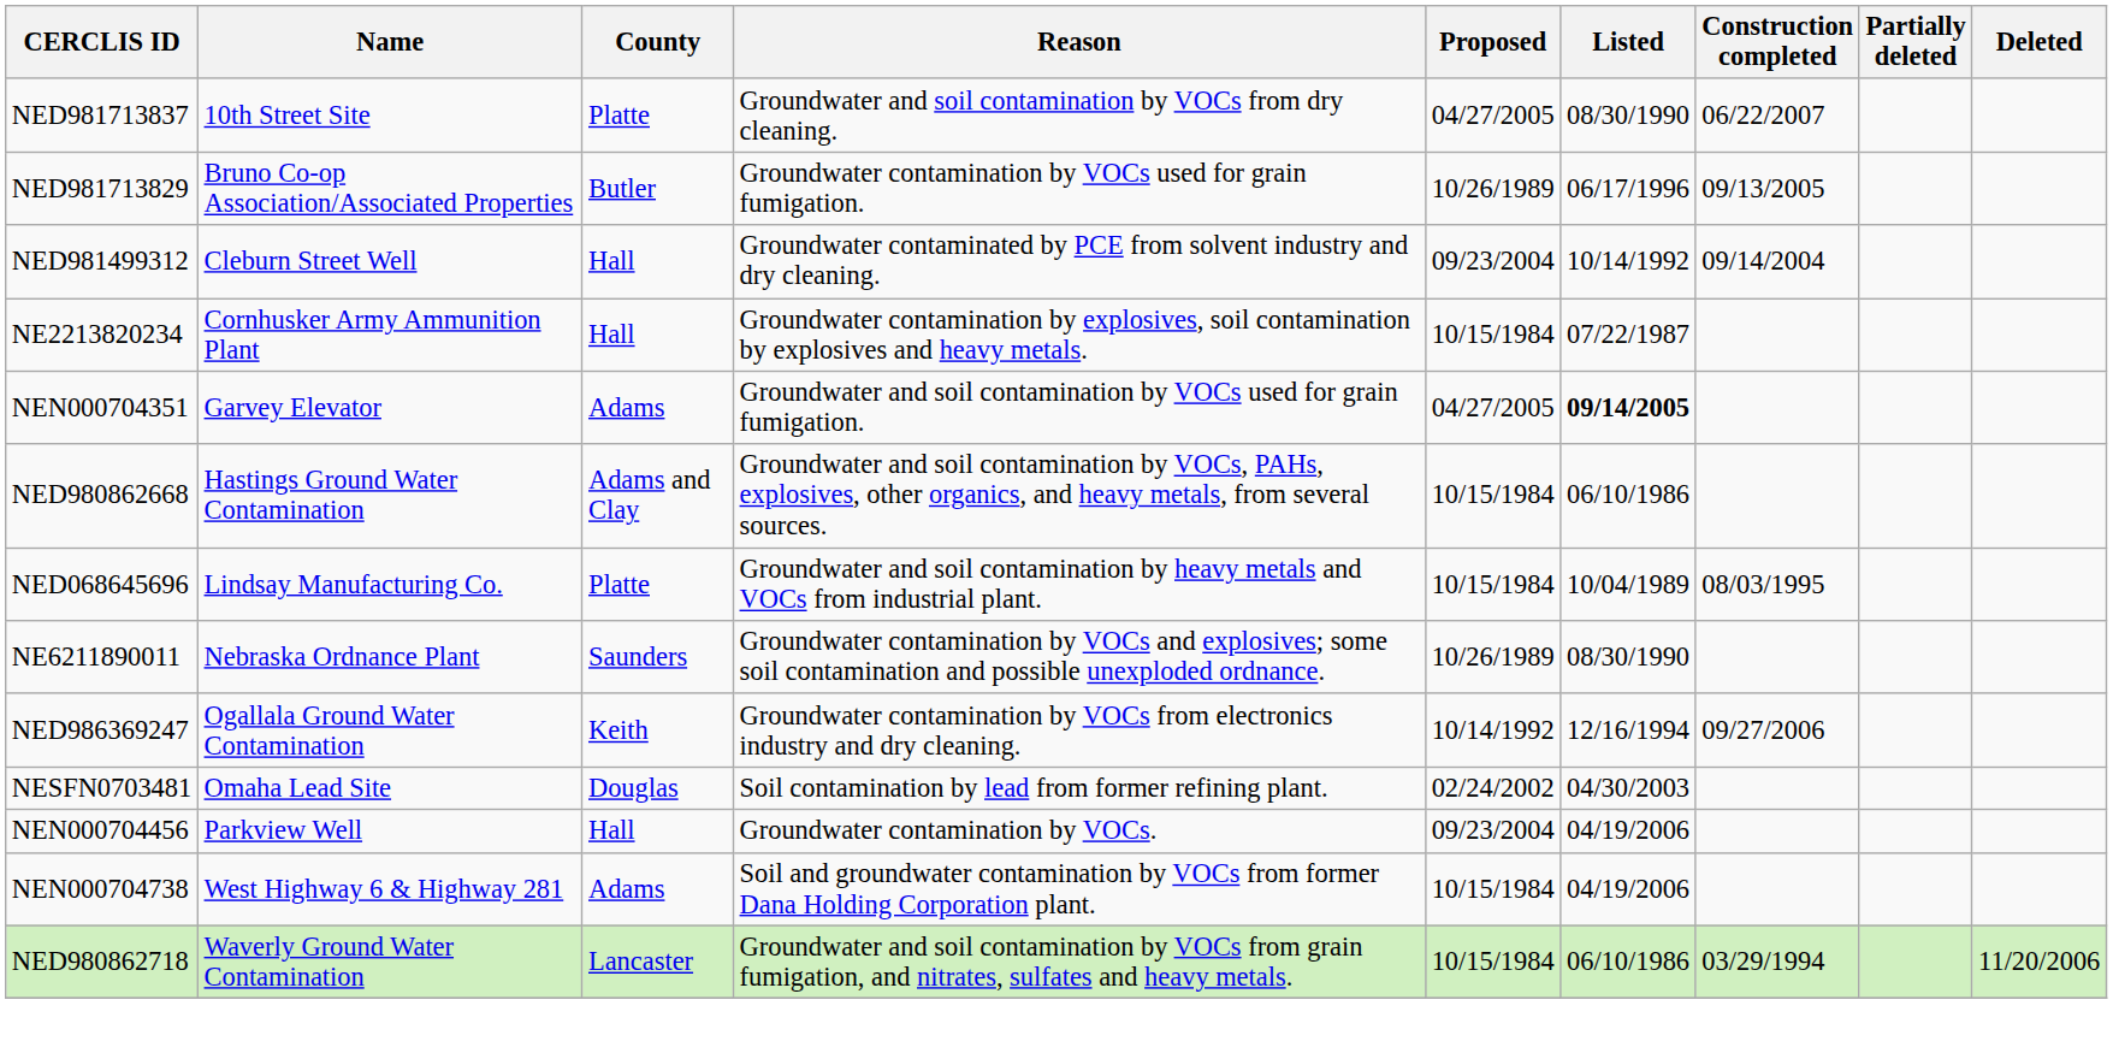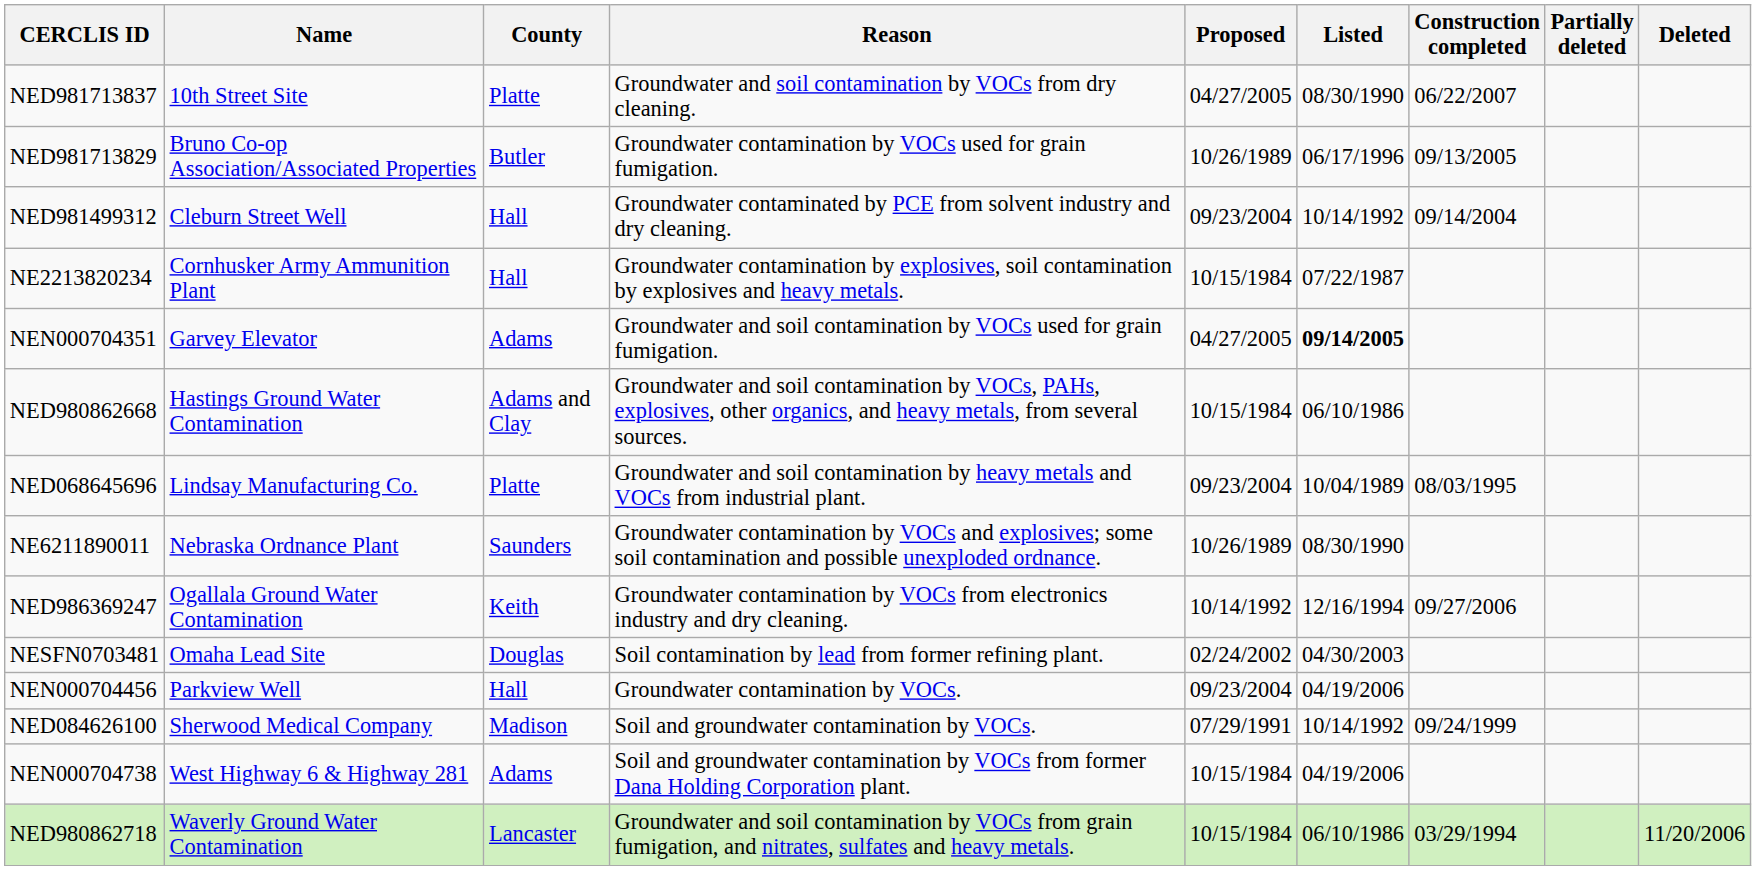NED068645696 | Proposed: 10/15/1984 -> 09/23/2004
+ row: NED084626100 | Sherwood Medical Company | Madison | Soil and groundwater contamination by VOCs. | 07/29/1991 | 10/14/1992 | 09/24/1999
